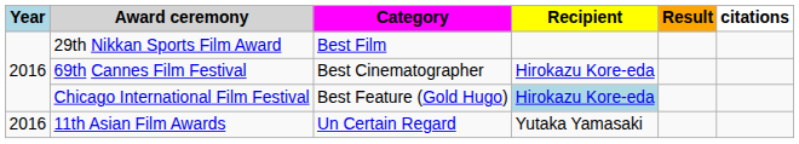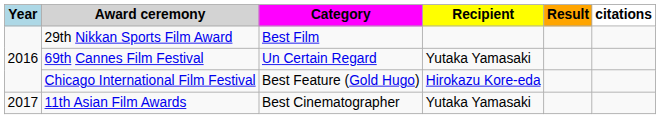69th Cannes Film Festival | Category: Best Cinematographer -> Un Certain Regard
69th Cannes Film Festival | Recipient: Hirokazu Kore-eda -> Yutaka Yamasaki
Chicago International Film Festival | Recipient: lightblue background -> no background
11th Asian Film Awards | Year: 2016 -> 2017
11th Asian Film Awards | Category: Un Certain Regard -> Best Cinematographer
